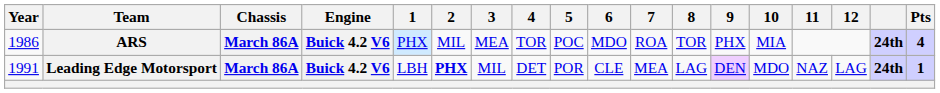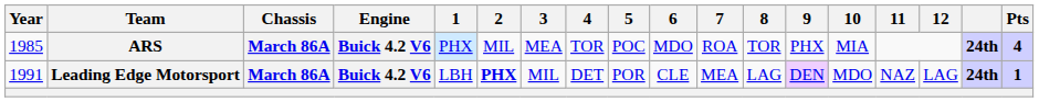ARS | Year: 1986 -> 1985
